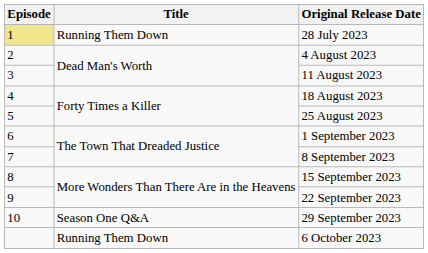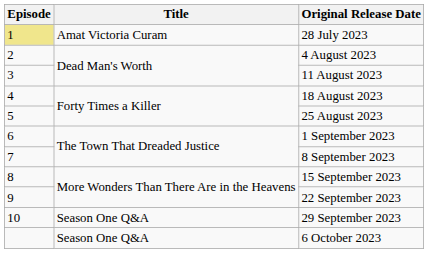28 July 2023 | Title: Running Them Down -> Amat Victoria Curam
6 October 2023 | Title: Running Them Down -> Season One Q&A
